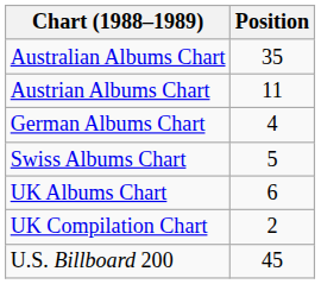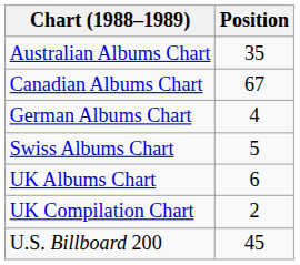- row: Austrian Albums Chart | 11
+ row: Canadian Albums Chart | 67
